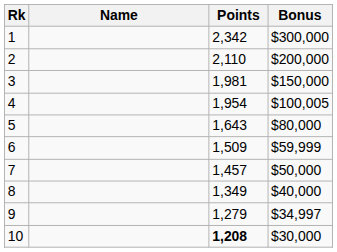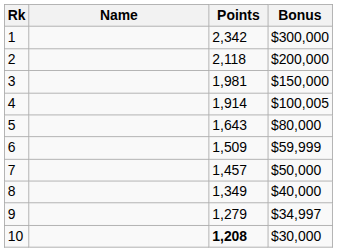2 | Points: 2,110 -> 2,118
4 | Points: 1,954 -> 1,914
